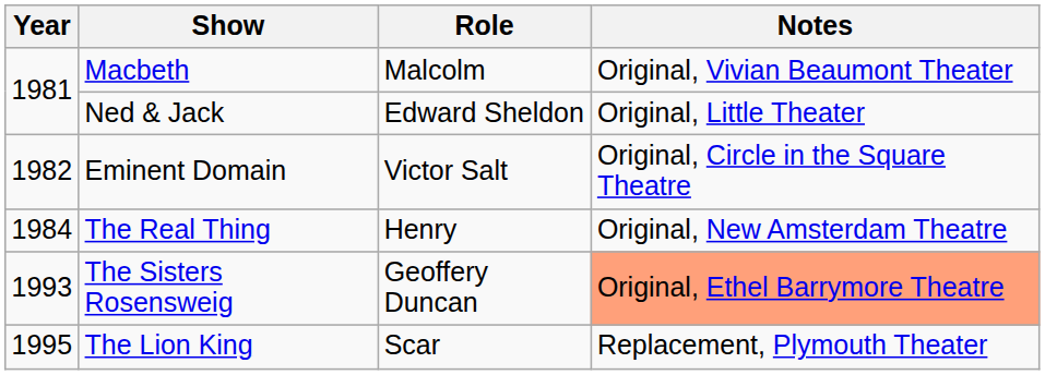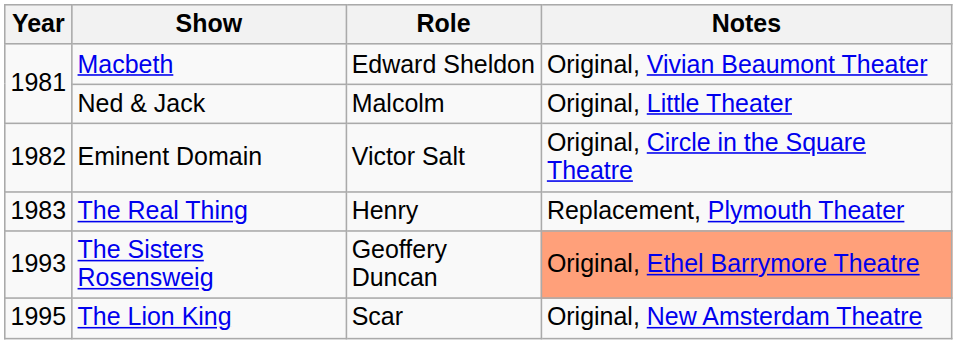Macbeth | Role: Malcolm -> Edward Sheldon
Ned & Jack | Role: Edward Sheldon -> Malcolm
The Real Thing | Year: 1984 -> 1983
The Real Thing | Notes: Original, New Amsterdam Theatre -> Replacement, Plymouth Theater
The Lion King | Notes: Replacement, Plymouth Theater -> Original, New Amsterdam Theatre
